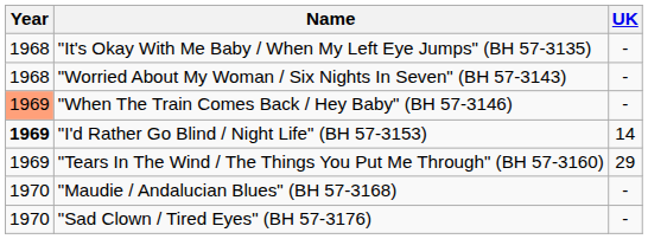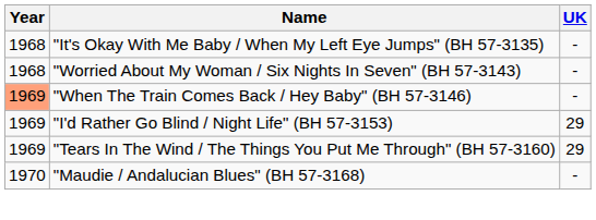"I'd Rather Go Blind / Night Life" (BH 57-3153) | Year: bold -> normal
"I'd Rather Go Blind / Night Life" (BH 57-3153) | UK: 14 -> 29
- row: 1970 | "Sad Clown / Tired Eyes" (BH 57-3176) | -
